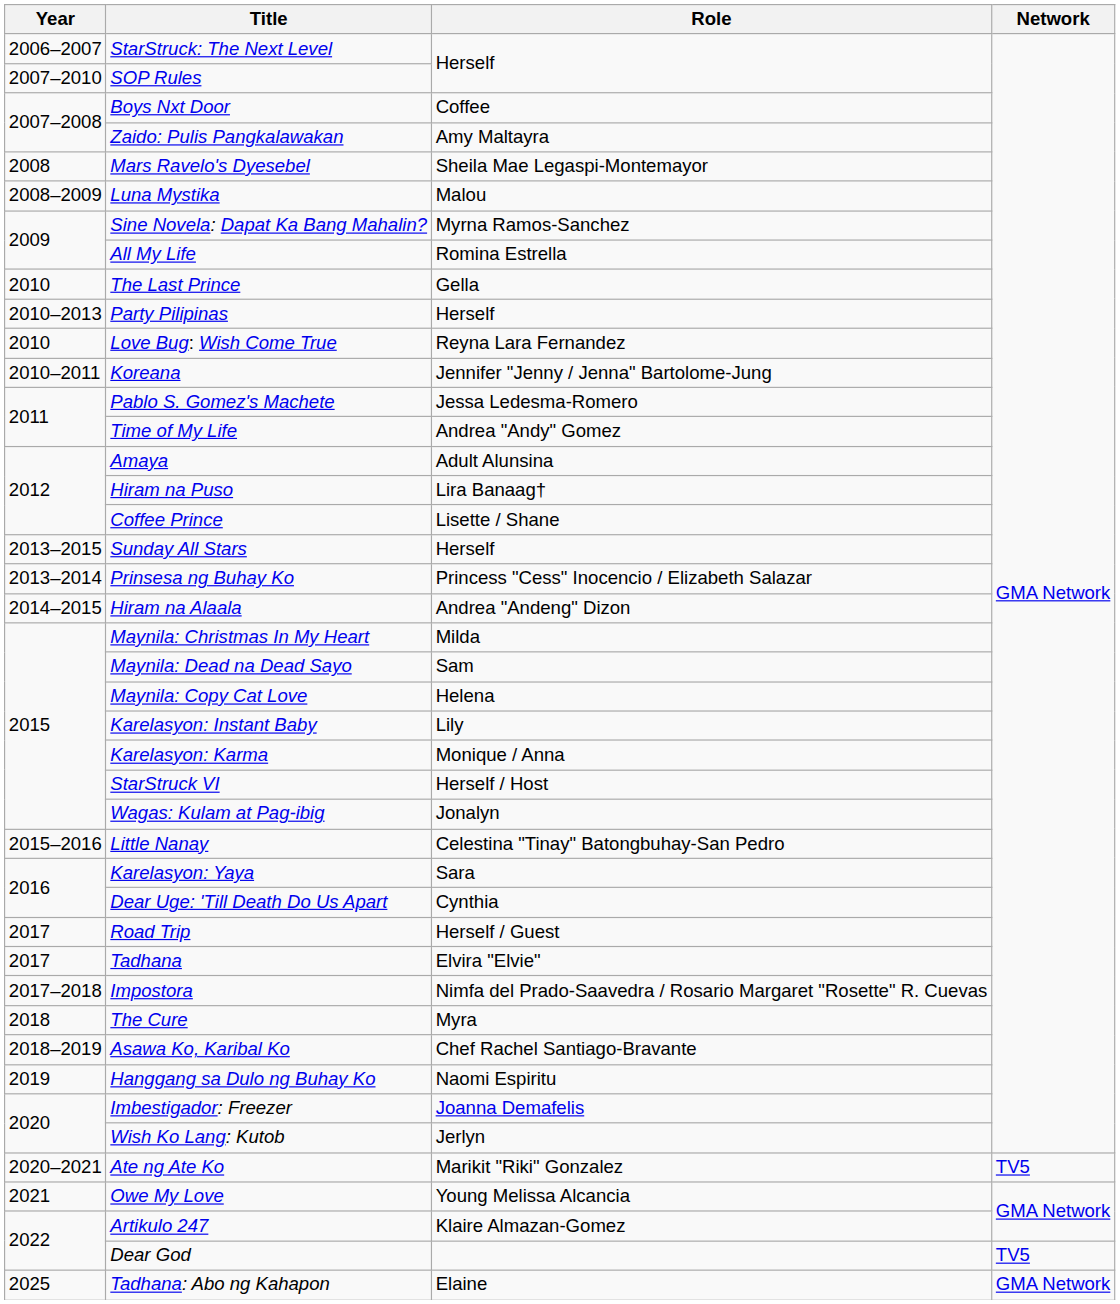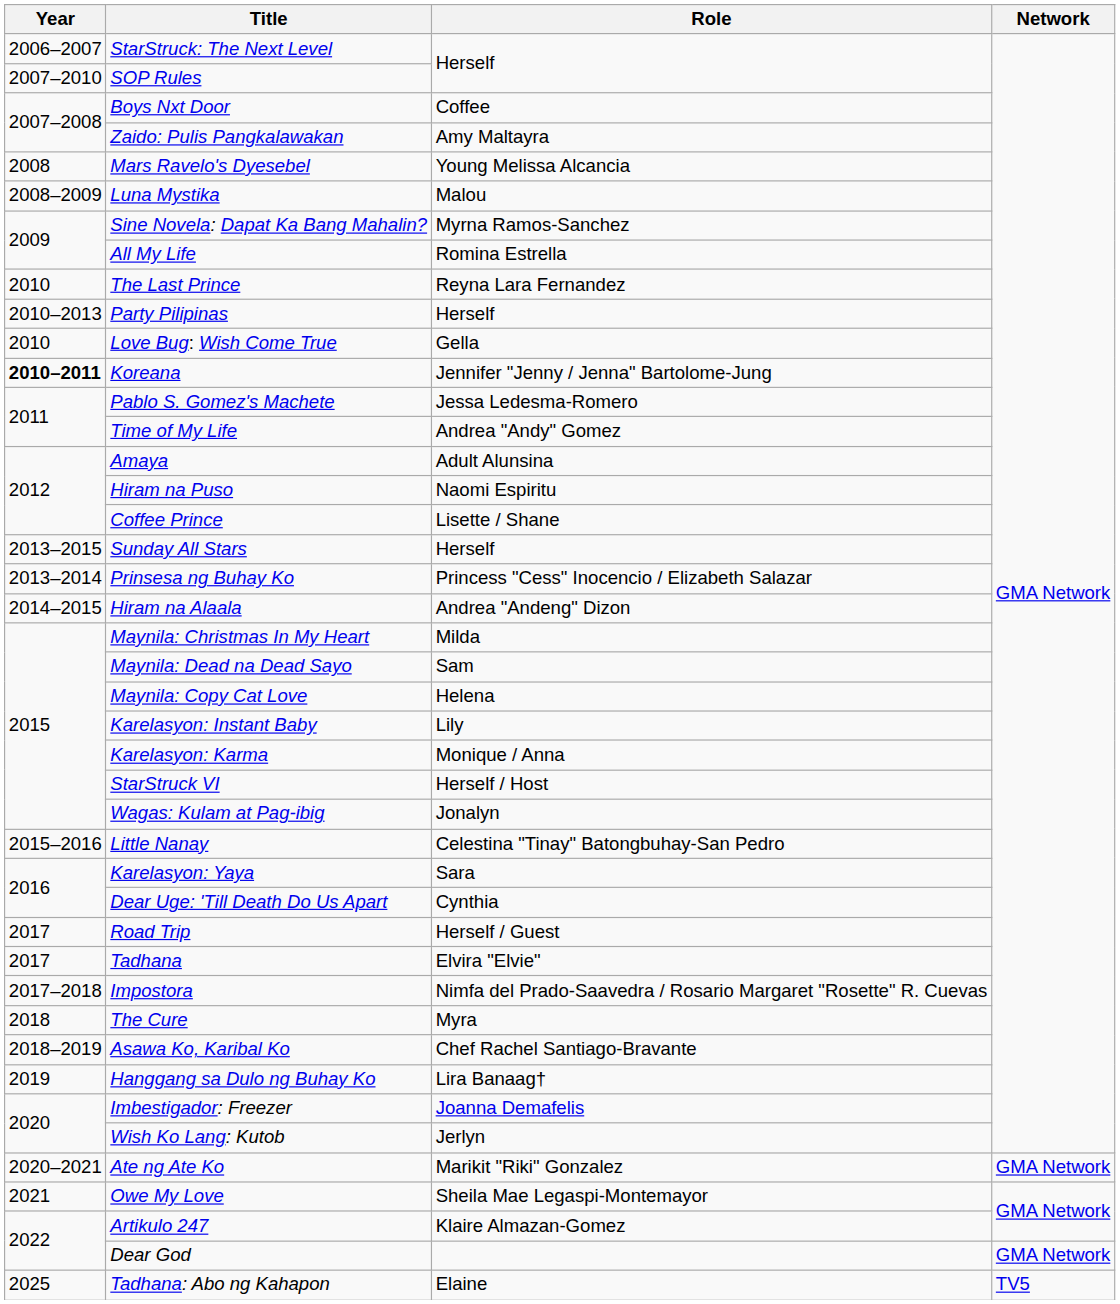Mars Ravelo's Dyesebel | Role: Sheila Mae Legaspi-Montemayor -> Young Melissa Alcancia
The Last Prince | Role: Gella -> Reyna Lara Fernandez
Love Bug: Wish Come True | Role: Reyna Lara Fernandez -> Gella
Koreana | Year: normal -> bold
Hiram na Puso | Role: Lira Banaag† -> Naomi Espiritu
Hanggang sa Dulo ng Buhay Ko | Role: Naomi Espiritu -> Lira Banaag†
Ate ng Ate Ko | Network: TV5 -> GMA Network
Owe My Love | Role: Young Melissa Alcancia -> Sheila Mae Legaspi-Montemayor
Dear God | Network: TV5 -> GMA Network
Tadhana: Abo ng Kahapon | Network: GMA Network -> TV5
